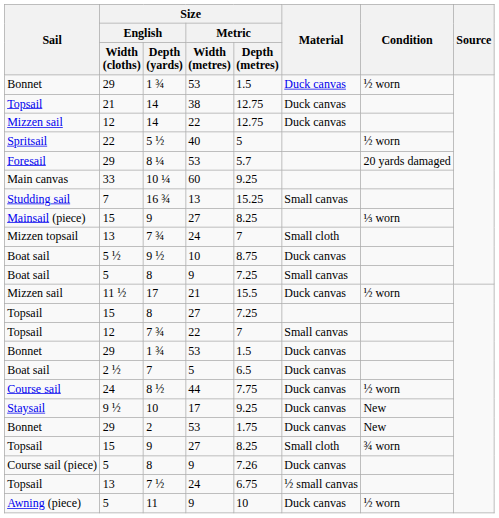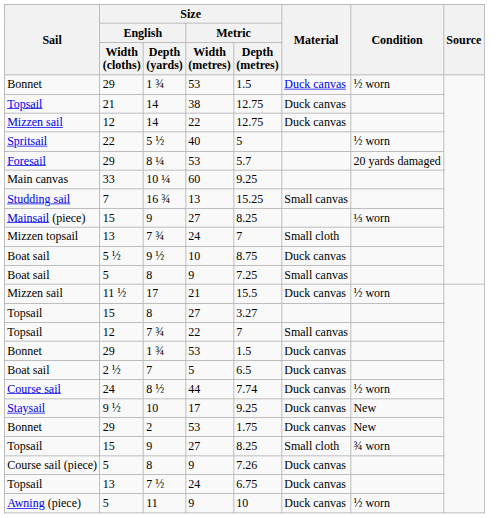Topsail / 8 | Size / Metric / Depth (metres): 7.25 -> 3.27
8 ½ | Size / Metric / Depth (metres): 7.75 -> 7.74
7 ½ | Material: ½ small canvas -> Duck canvas
